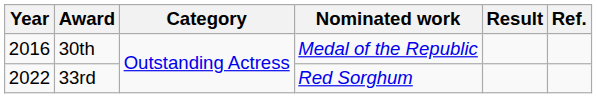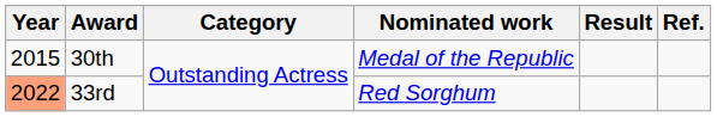30th | Year: 2016 -> 2015
33rd | Year: no background -> lightsalmon background
